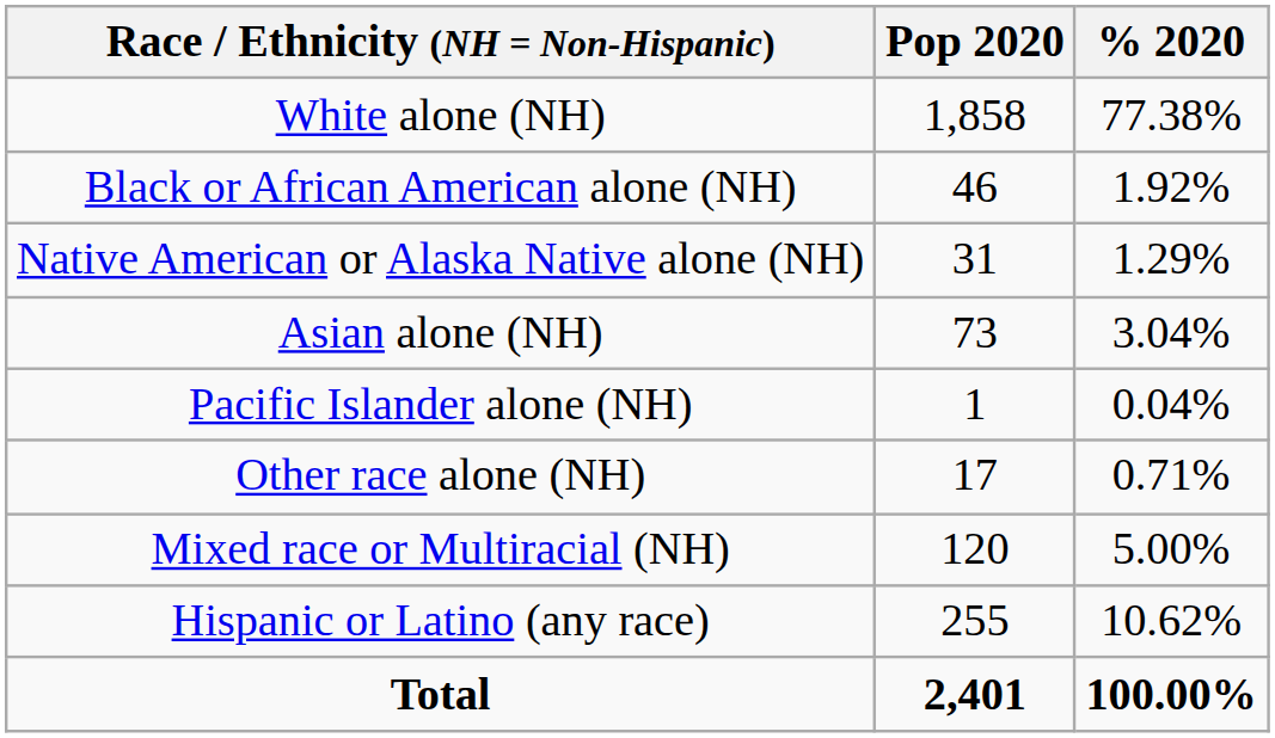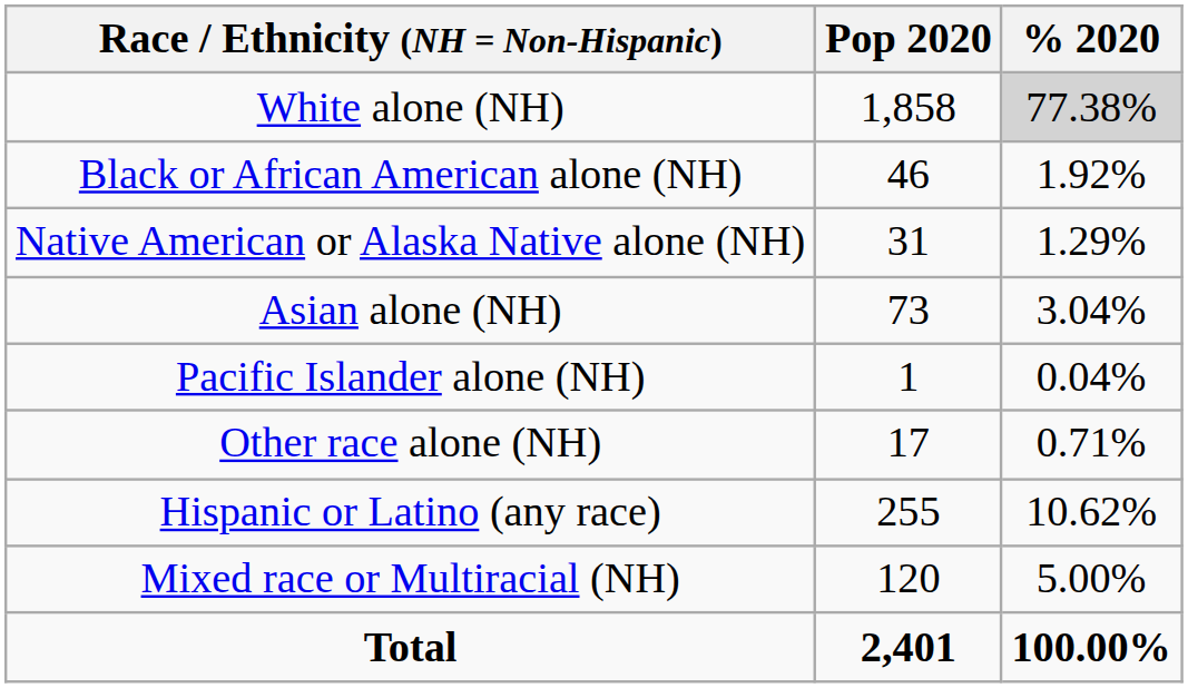White alone (NH) | % 2020: no background -> lightgrey background
rows swapped: Mixed race or Multiracial (NH) <-> Hispanic or Latino (any race)
